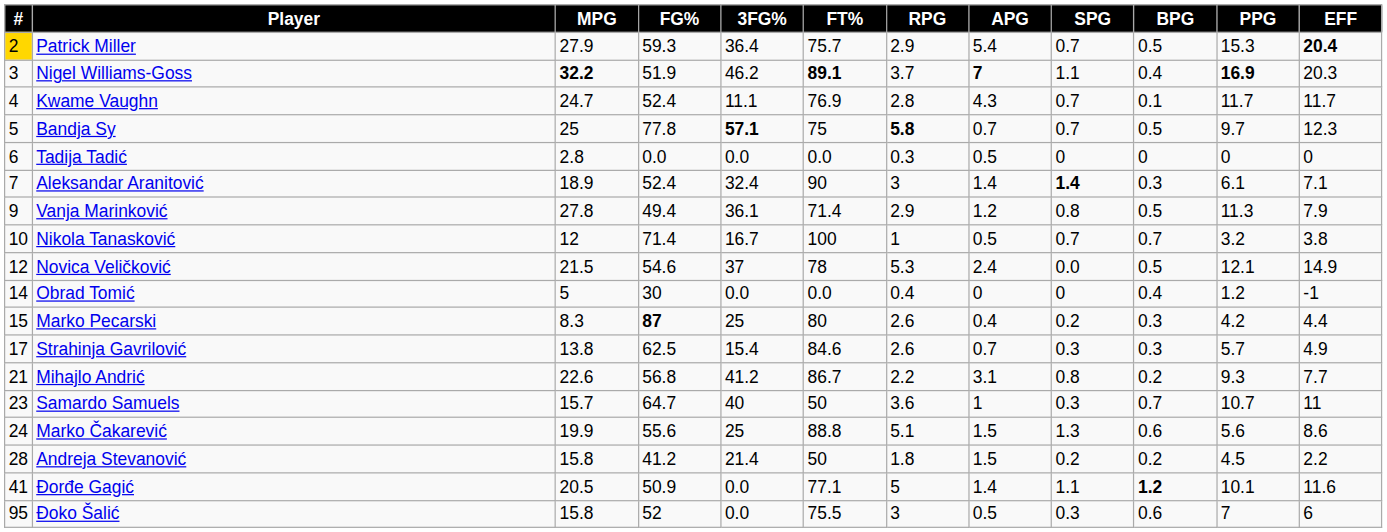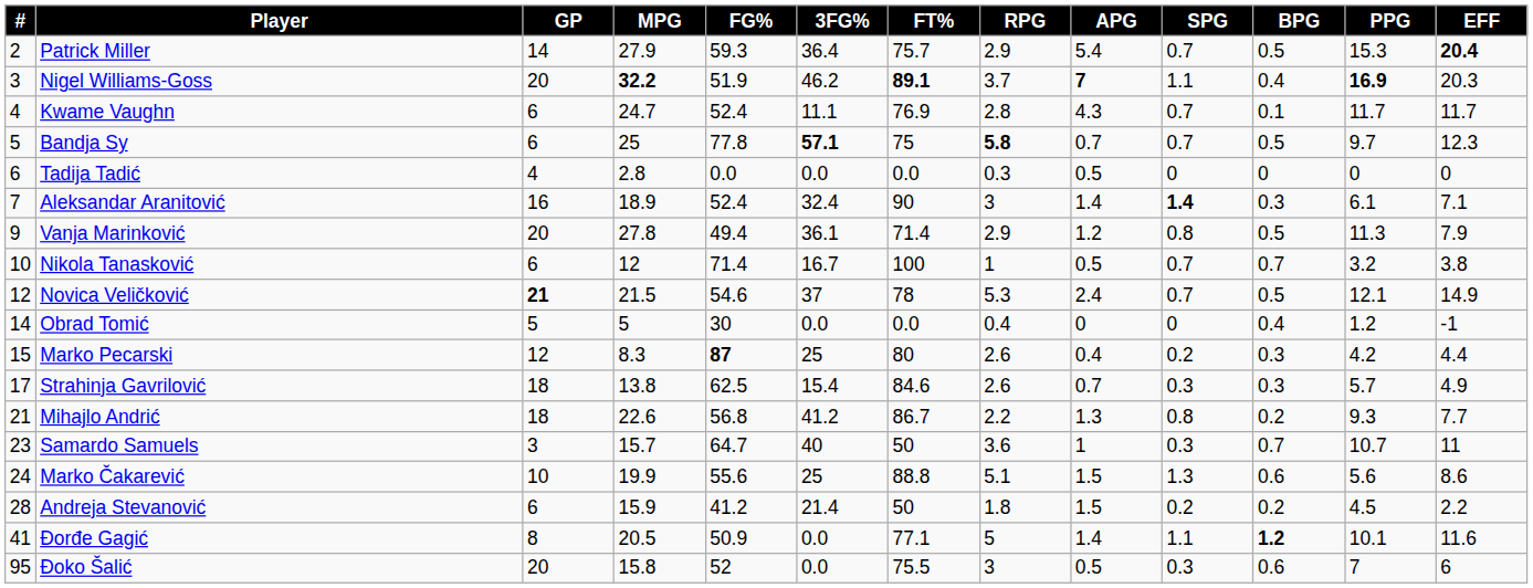+ column: GP | 14 | 20 | 6 | 6 | 4 | 16 | 20 | 6 | 21 | 5 | 12 | 18 | 18 | 3 | 10 | 6 | 8 | 20
Patrick Miller | #: gold background -> no background
Novica Veličković | SPG: 0.0 -> 0.7
Mihajlo Andrić | APG: 3.1 -> 1.3
Andreja Stevanović | MPG: 15.8 -> 15.9
